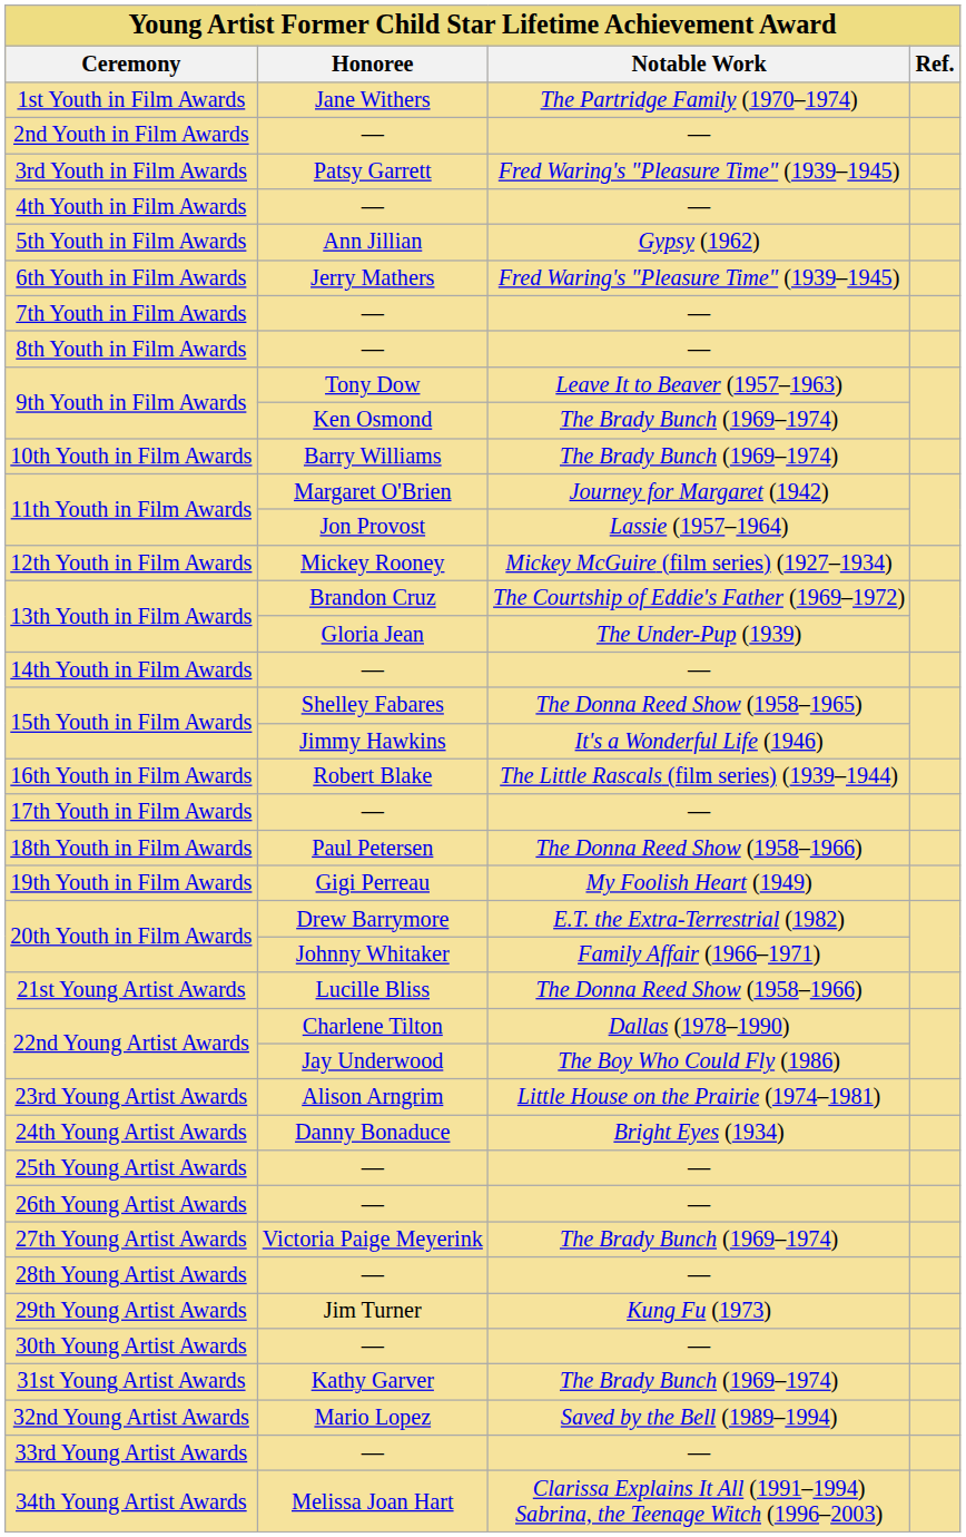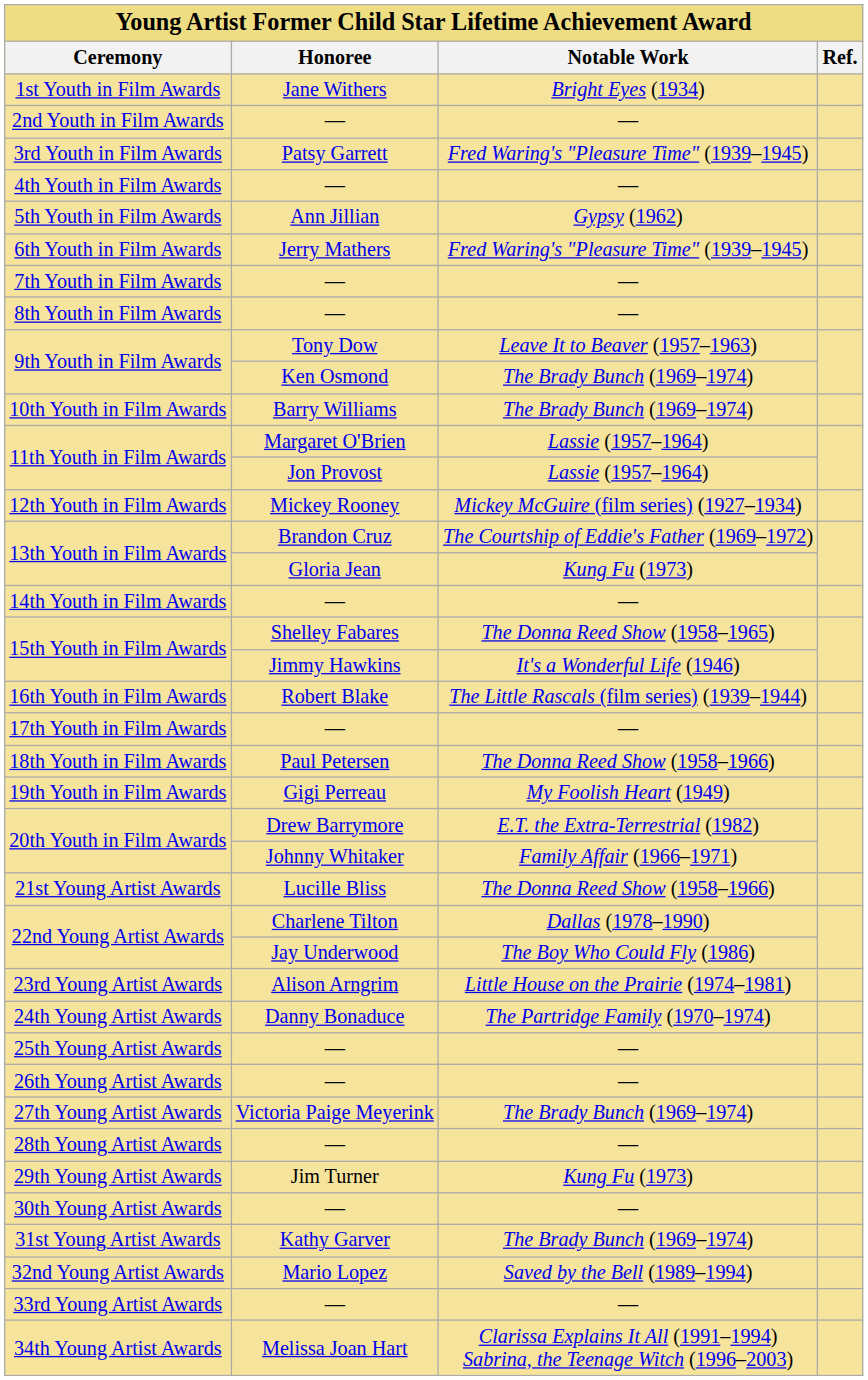1st Youth in Film Awards | Notable Work: The Partridge Family (1970–1974) -> Bright Eyes (1934)
11th Youth in Film Awards / Margaret O'Brien | Notable Work: Journey for Margaret (1942) -> Lassie (1957–1964)
13th Youth in Film Awards / Gloria Jean | Notable Work: The Under-Pup (1939) -> Kung Fu (1973)
24th Young Artist Awards | Notable Work: Bright Eyes (1934) -> The Partridge Family (1970–1974)
